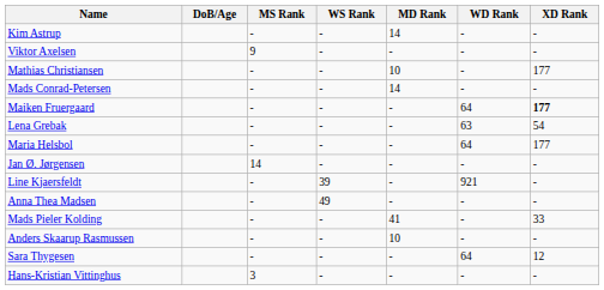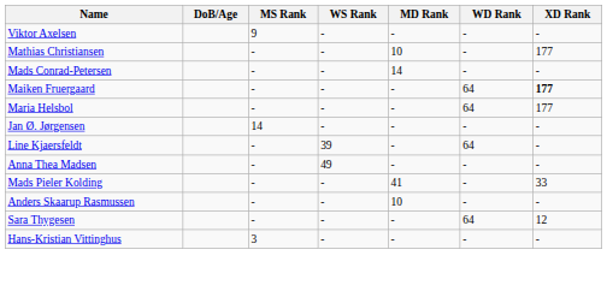- row: Kim Astrup | - | - | 14 | - | -
- row: Lena Grebak | - | - | - | 63 | 54
Line Kjaersfeldt | WD Rank: 921 -> 64
